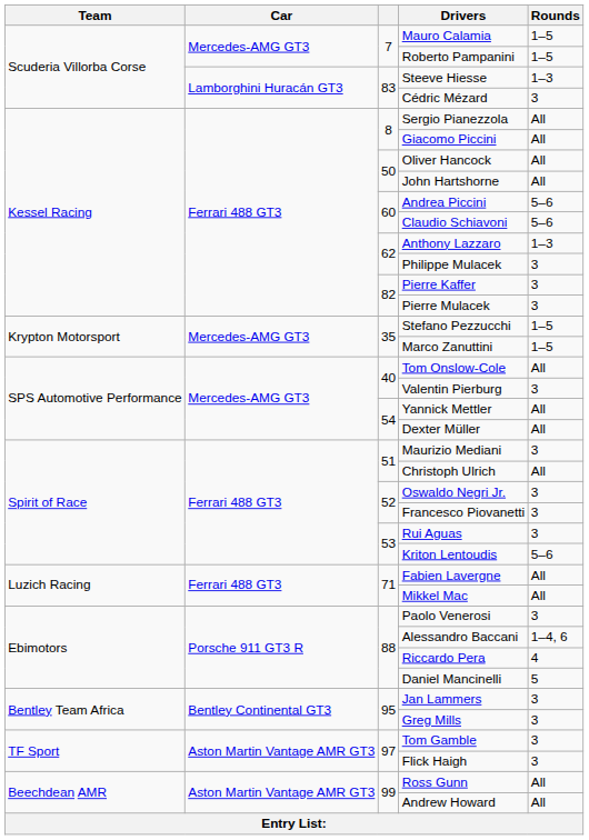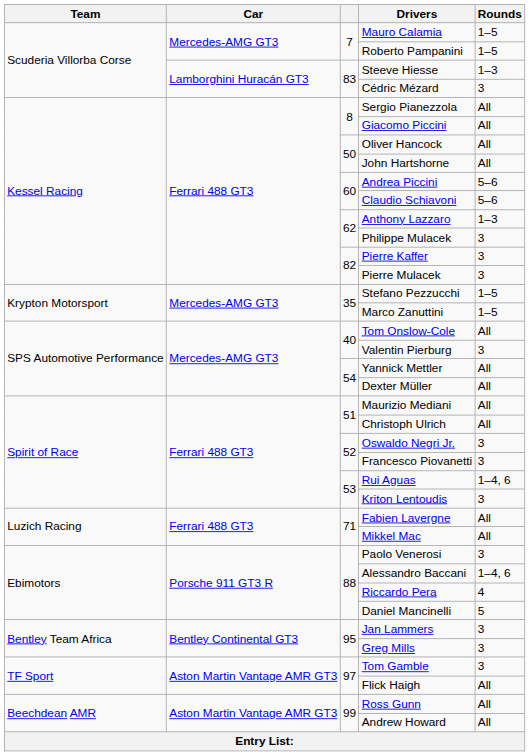Maurizio Mediani | Rounds: 3 -> All
Rui Aguas | Rounds: 3 -> 1–4, 6
Kriton Lentoudis | Rounds: 5–6 -> 3
Flick Haigh | Rounds: 3 -> All
